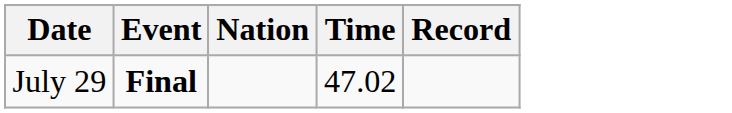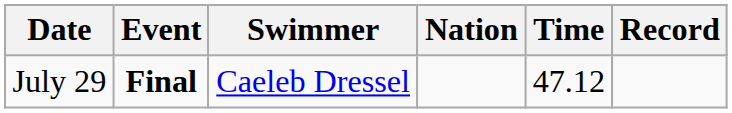+ column: Swimmer | Caeleb Dressel
July 29 | Time: 47.02 -> 47.12
